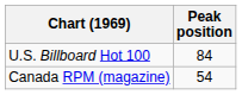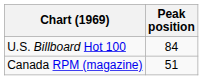Canada RPM (magazine) | Peak position: 54 -> 51
